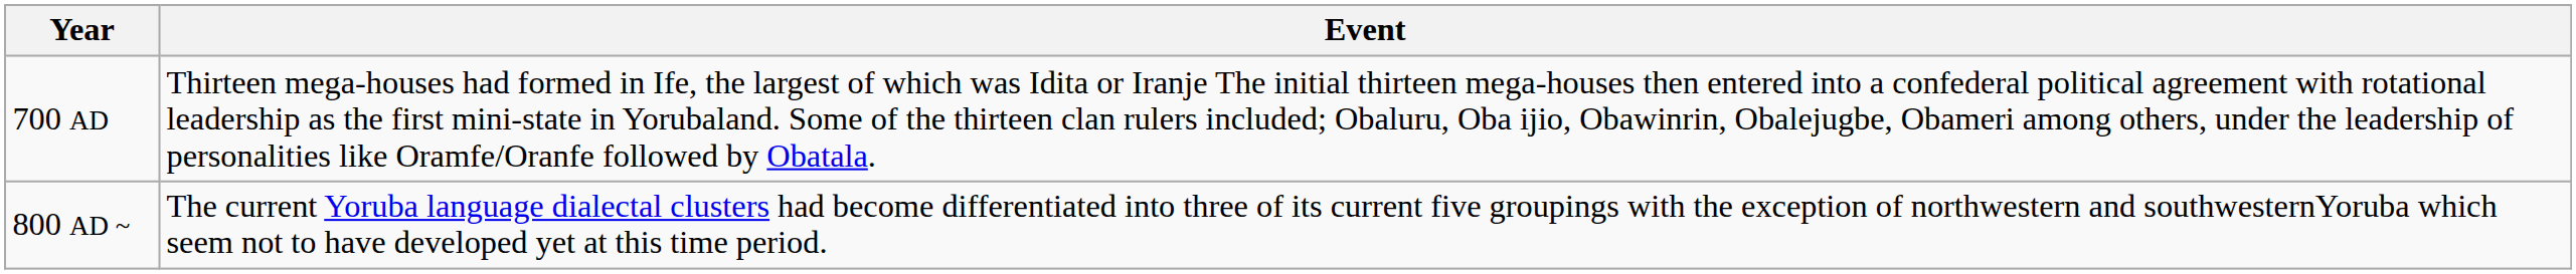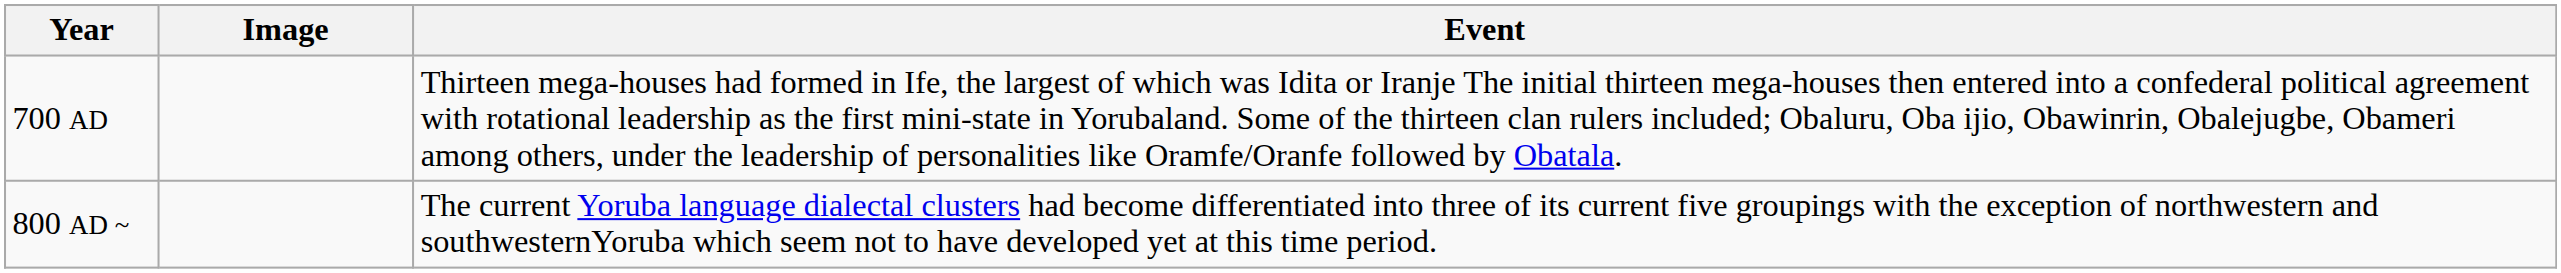+ column: Image
